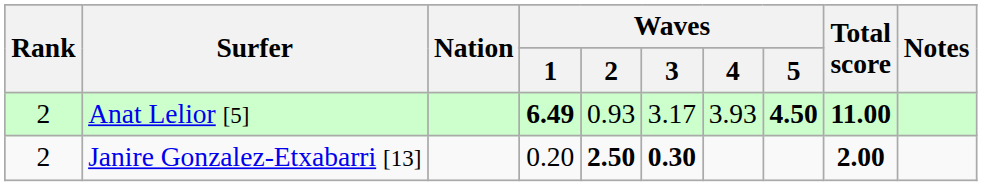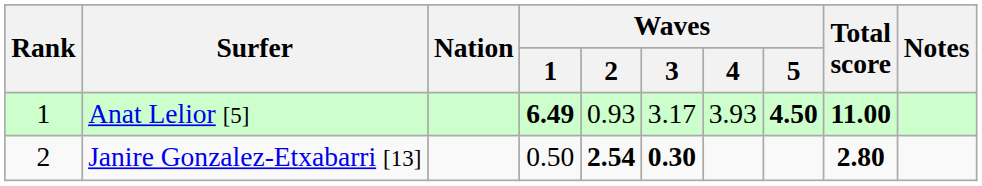Anat Lelior [5] | Rank: 2 -> 1
Janire Gonzalez-Etxabarri [13] | Waves / 1: 0.20 -> 0.50
Janire Gonzalez-Etxabarri [13] | Waves / 2: 2.50 -> 2.54
Janire Gonzalez-Etxabarri [13] | Total score: 2.00 -> 2.80
